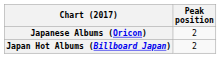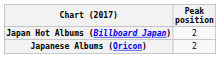rows swapped: Japanese Albums (Oricon) <-> Japan Hot Albums (Billboard Japan)
